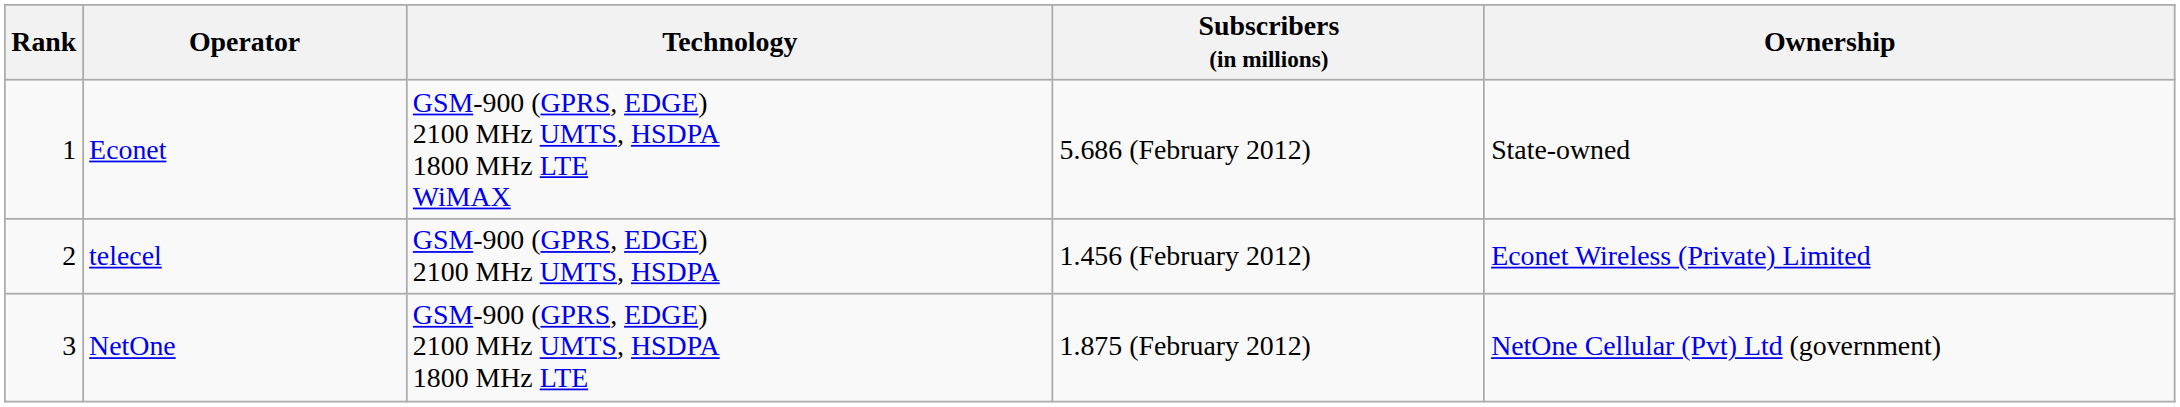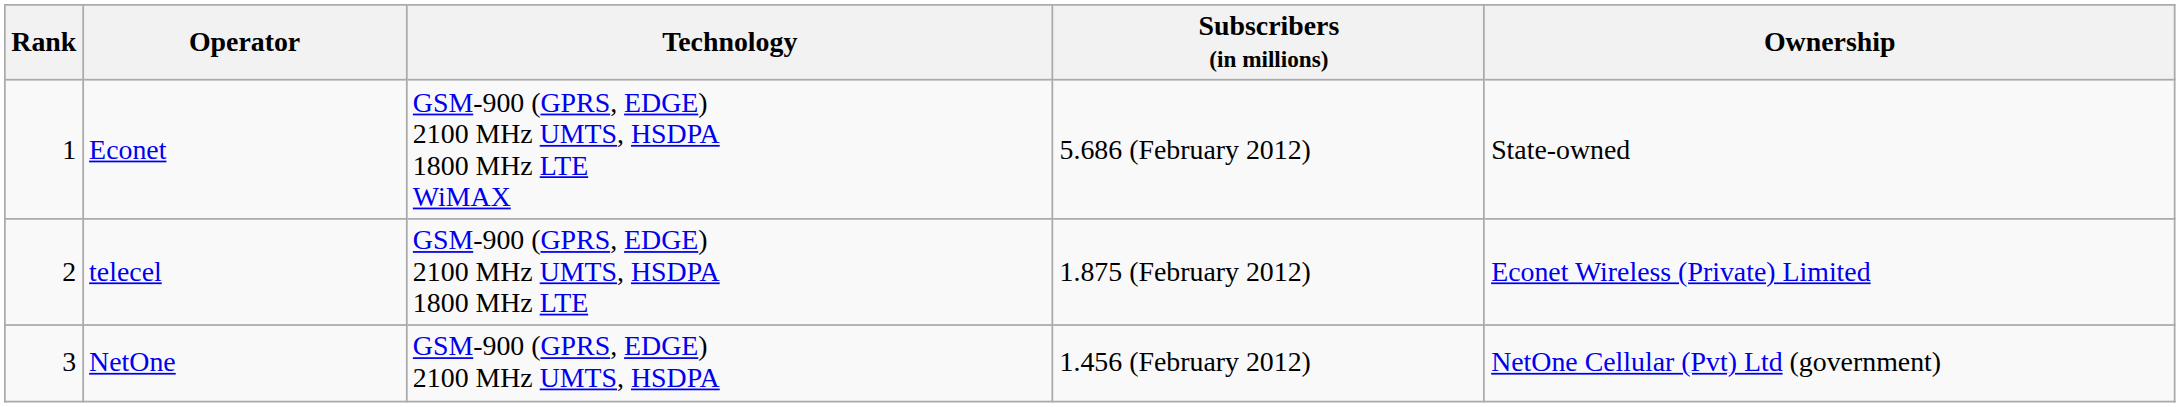telecel | Technology: GSM-900 (GPRS, EDGE) 2100 MHz UMTS, HSDPA -> GSM-900 (GPRS, EDGE) 2100 MHz UMTS, HSDPA 1800 MHz LTE
telecel | Subscribers (in millions): 1.456 (February 2012) -> 1.875 (February 2012)
NetOne | Technology: GSM-900 (GPRS, EDGE) 2100 MHz UMTS, HSDPA 1800 MHz LTE -> GSM-900 (GPRS, EDGE) 2100 MHz UMTS, HSDPA
NetOne | Subscribers (in millions): 1.875 (February 2012) -> 1.456 (February 2012)
